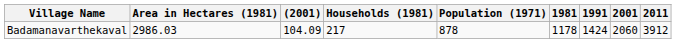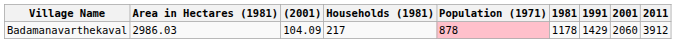Badamanavarthekaval | Population (1971): no background -> pink background
Badamanavarthekaval | 1991: 1424 -> 1429
